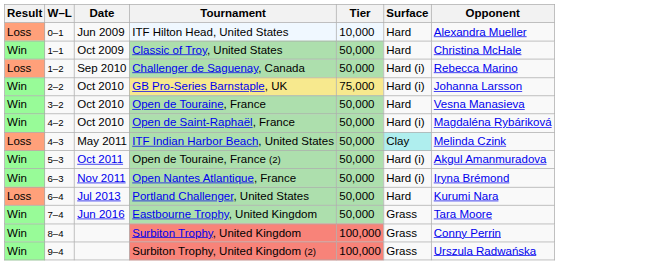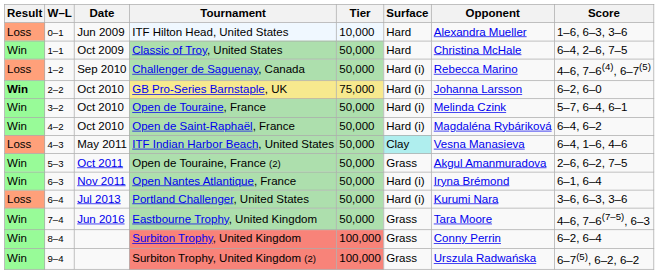+ column: Score | 1–6, 6–3, 3–6 | 6–4, 2–6, 7–5 | 4–6, 7–6(4), 6–7(5) | 6–2, 6–0 | 5–7, 6–4, 6–1 | 6–4, 6–2 | 6–4, 1–6, 4–6 | 2–6, 6–2, 7–5 | 6–1, 6–4 | 3–6, 6–3, 3–6 | 4–6, 7–6(7–5), 6–3 | 6–2, 6–4 | 6–7(5), 6–2, 6–2
GB Pro-Series Barnstaple, UK | Result: normal -> bold
Open de Touraine, France | Surface: Hard -> Hard (i)
Open de Touraine, France | Opponent: Vesna Manasieva -> Melinda Czink
ITF Indian Harbor Beach, United States | Opponent: Melinda Czink -> Vesna Manasieva
Open de Touraine, France (2) | Surface: Hard (i) -> Grass
Portland Challenger, United States | Surface: Hard -> Hard (i)
